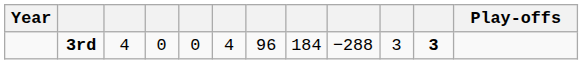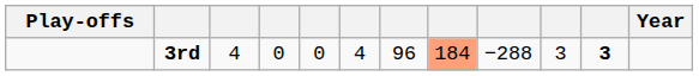columns swapped: Year <-> Play-offs
3rd | column 8: no background -> lightsalmon background
